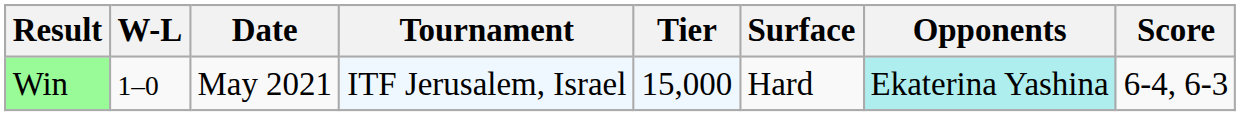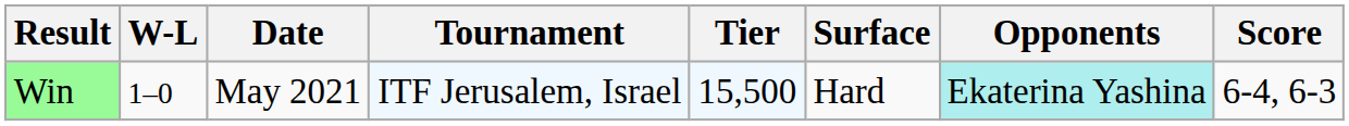Win | Tier: 15,000 -> 15,500
